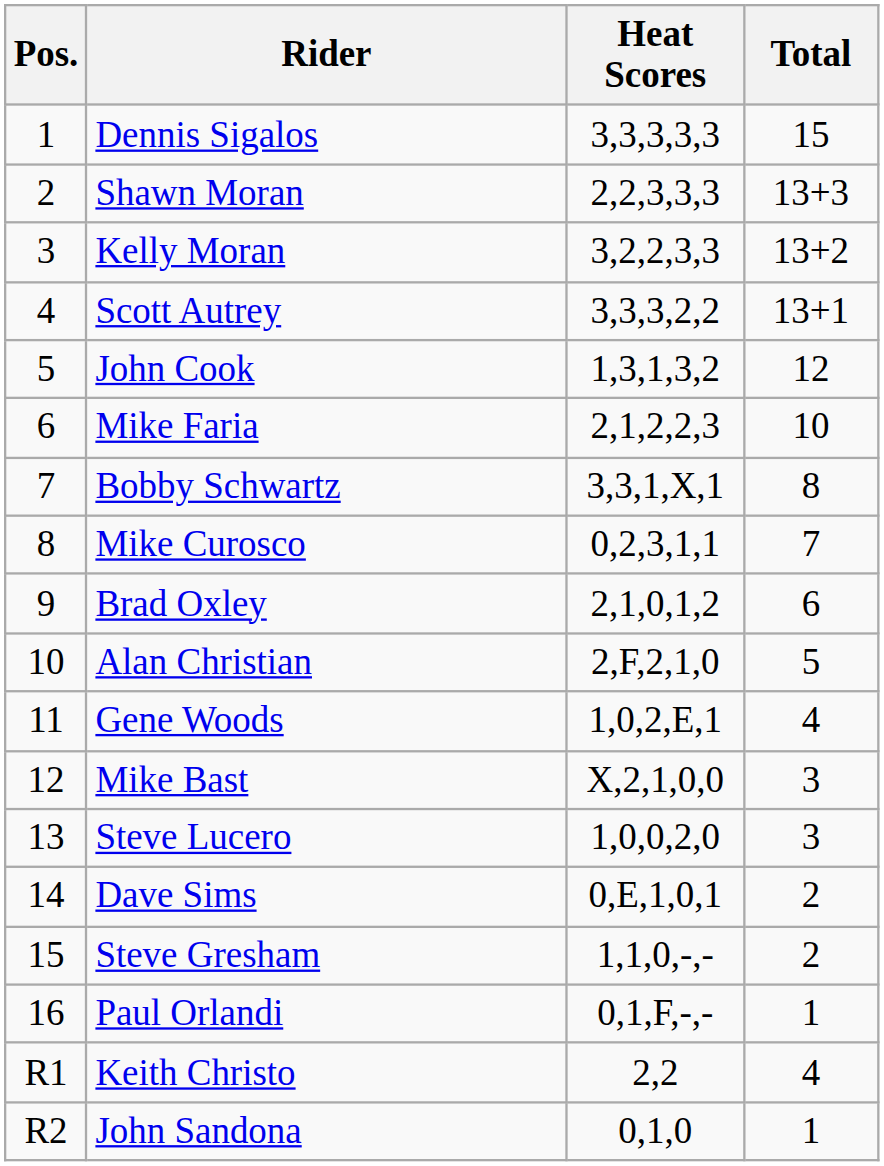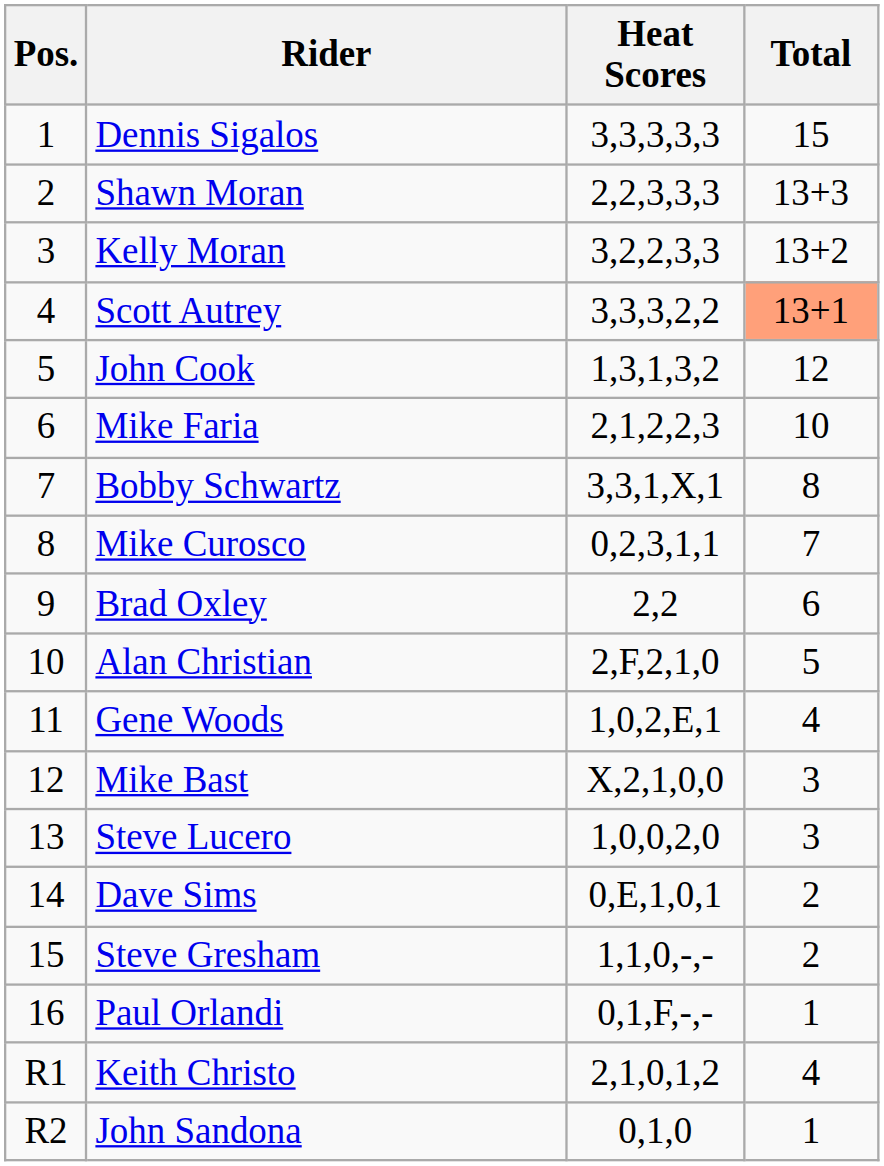Scott Autrey | Total: no background -> lightsalmon background
Brad Oxley | Heat Scores: 2,1,0,1,2 -> 2,2
Keith Christo | Heat Scores: 2,2 -> 2,1,0,1,2
